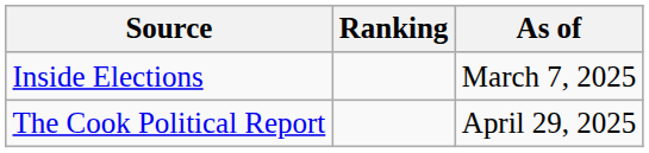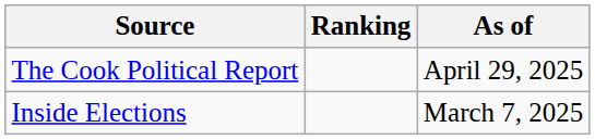rows swapped: The Cook Political Report <-> Inside Elections
